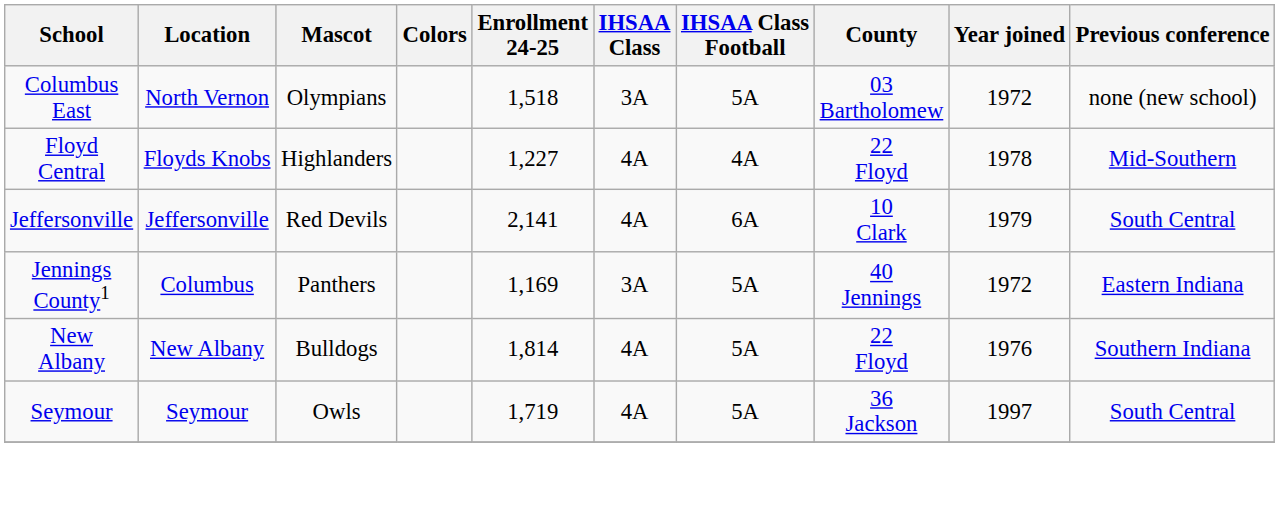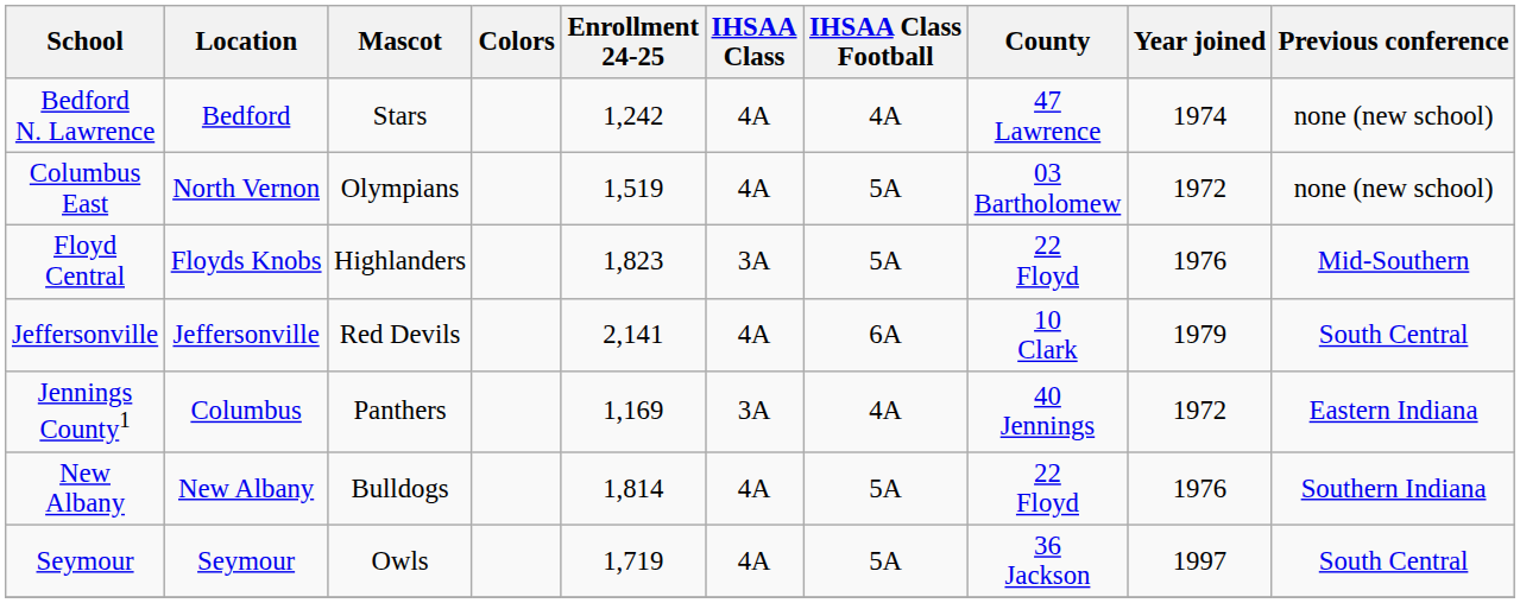+ row: Bedford N. Lawrence | Bedford | Stars | 1,242 | 4A | 4A | 47 Lawrence | 1974 | none (new school)
Columbus East | Enrollment 24-25: 1,518 -> 1,519
Columbus East | IHSAA Class: 3A -> 4A
Floyd Central | Enrollment 24-25: 1,227 -> 1,823
Floyd Central | IHSAA Class: 4A -> 3A
Floyd Central | IHSAA Class Football: 4A -> 5A
Floyd Central | Year joined: 1978 -> 1976
Jennings County1 | IHSAA Class Football: 5A -> 4A
